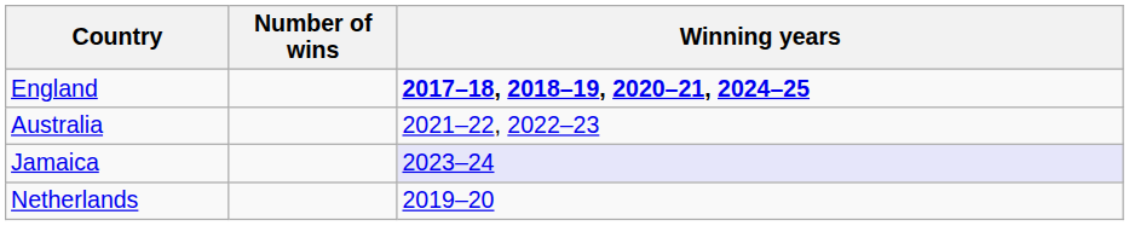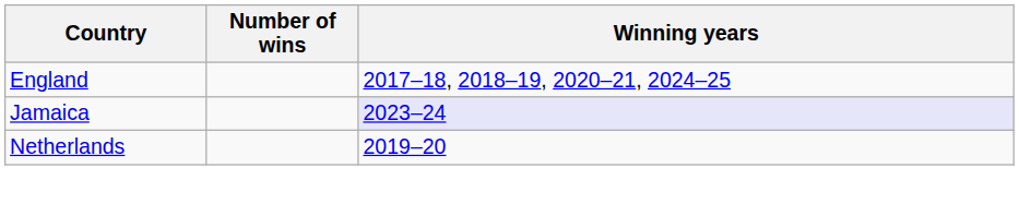England | Winning years: bold -> normal
- row: Australia | 2021–22, 2022–23
